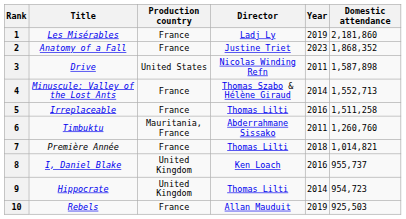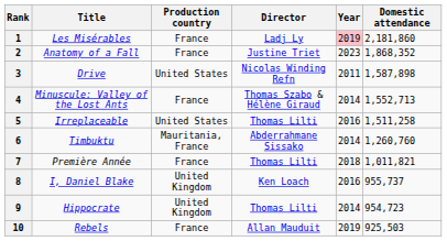1 | Year: no background -> pink background
5 | Production country: France -> United States
6 | Year: 2011 -> 2014
7 | Domestic attendance: 1,014,821 -> 1,011,821
